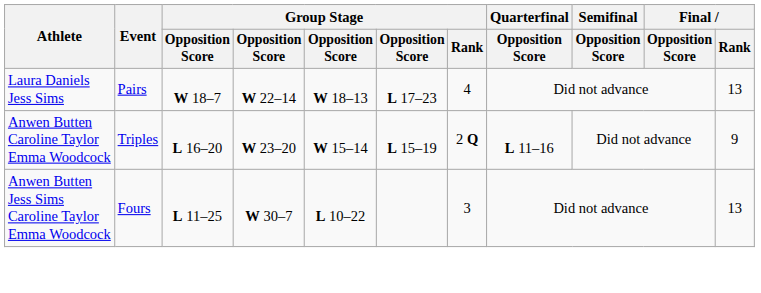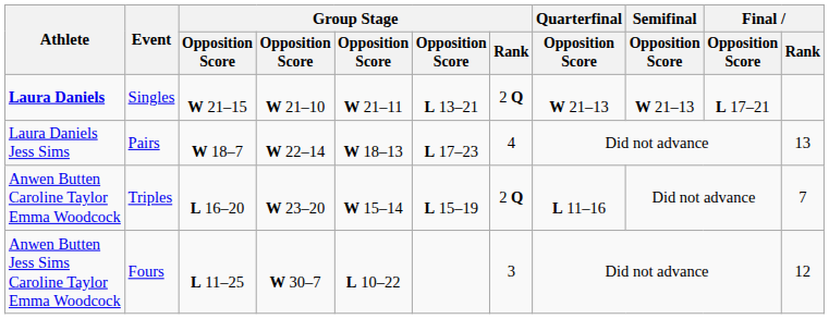+ row: Laura Daniels | Singles | W 21–15 | W 21–10 | W 21–11 | L 13–21 | 2 Q | W 21–13 | W 21–13 | L 17–21
Anwen Butten Caroline Taylor Emma Woodcock | Final / Rank: 9 -> 7
Anwen Butten Jess Sims Caroline Taylor Emma Woodcock | Final / Rank: 13 -> 12
